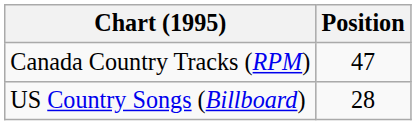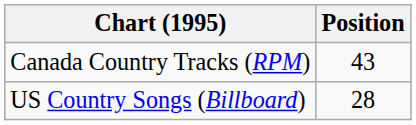Canada Country Tracks (RPM) | Position: 47 -> 43
